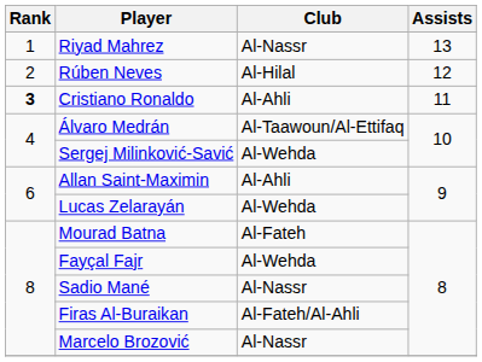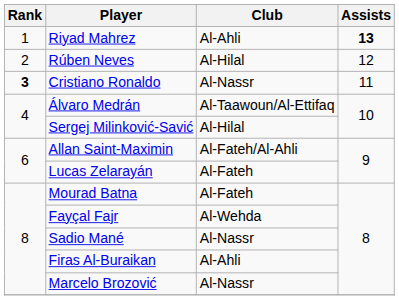Riyad Mahrez | Club: Al-Nassr -> Al-Ahli
Riyad Mahrez | Assists: normal -> bold
Cristiano Ronaldo | Club: Al-Ahli -> Al-Nassr
Sergej Milinković-Savić | Club: Al-Wehda -> Al-Hilal
Allan Saint-Maximin | Club: Al-Ahli -> Al-Fateh/Al-Ahli
Lucas Zelarayán | Club: Al-Wehda -> Al-Fateh
Firas Al-Buraikan | Club: Al-Fateh/Al-Ahli -> Al-Ahli
